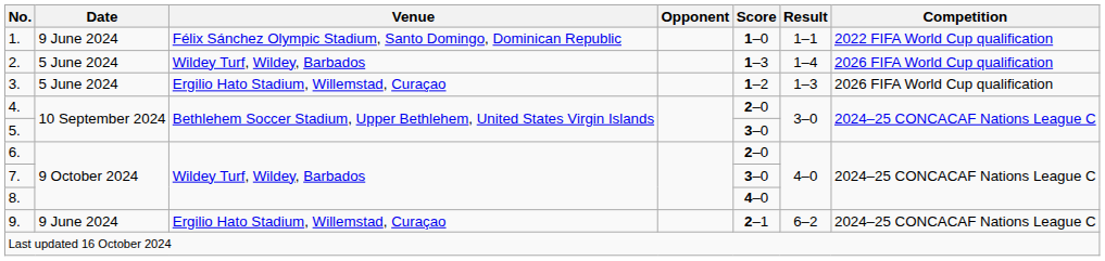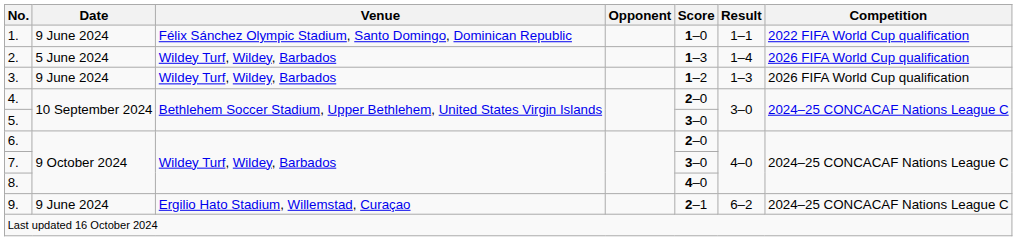3. | Date: 5 June 2024 -> 9 June 2024
3. | Venue: Ergilio Hato Stadium, Willemstad, Curaçao -> Wildey Turf, Wildey, Barbados
